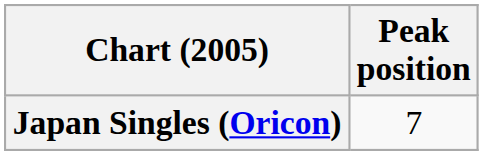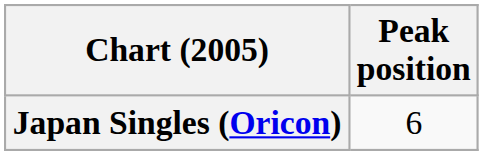Japan Singles (Oricon) | Peak position: 7 -> 6
